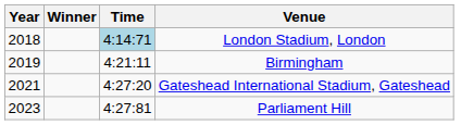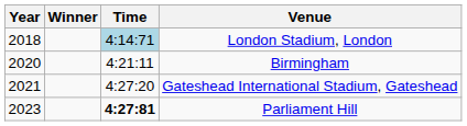Birmingham | Year: 2019 -> 2020
Parliament Hill | Time: normal -> bold
